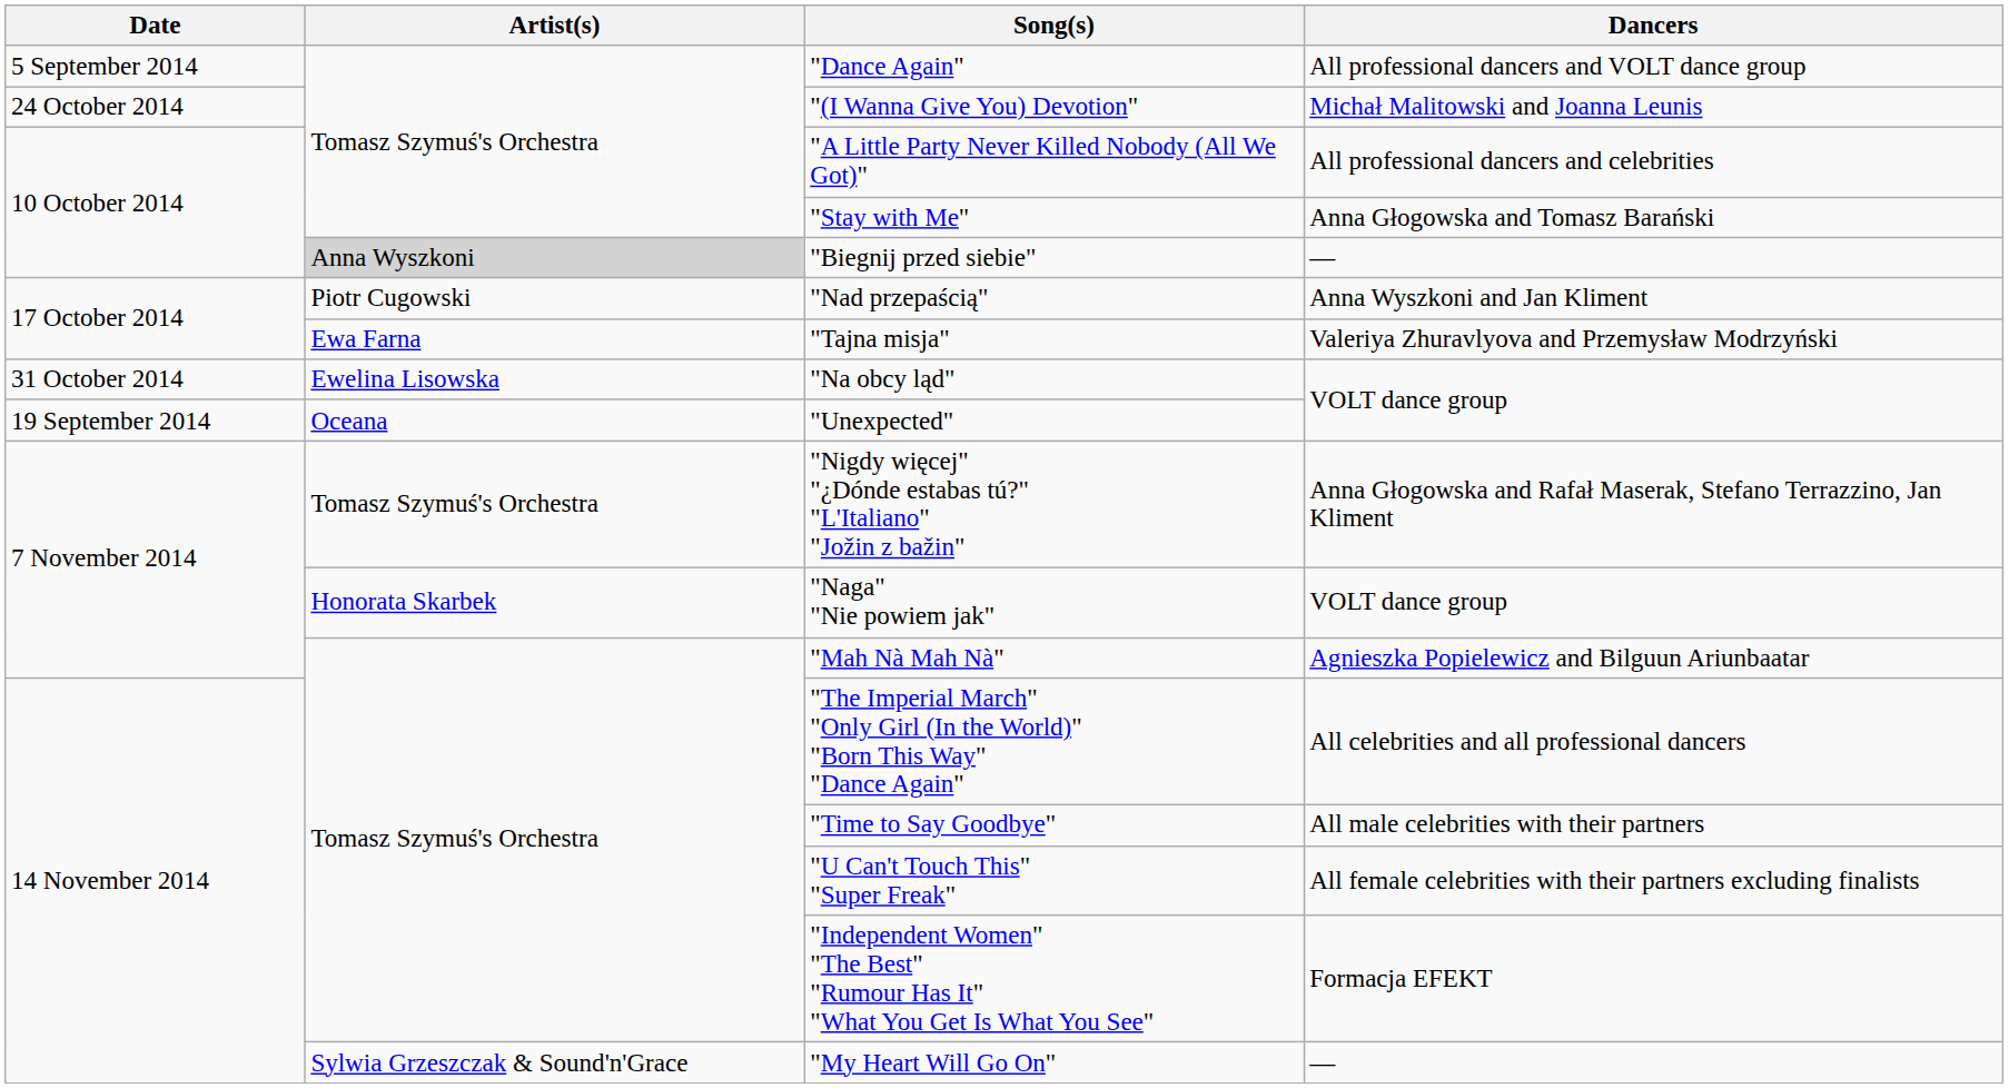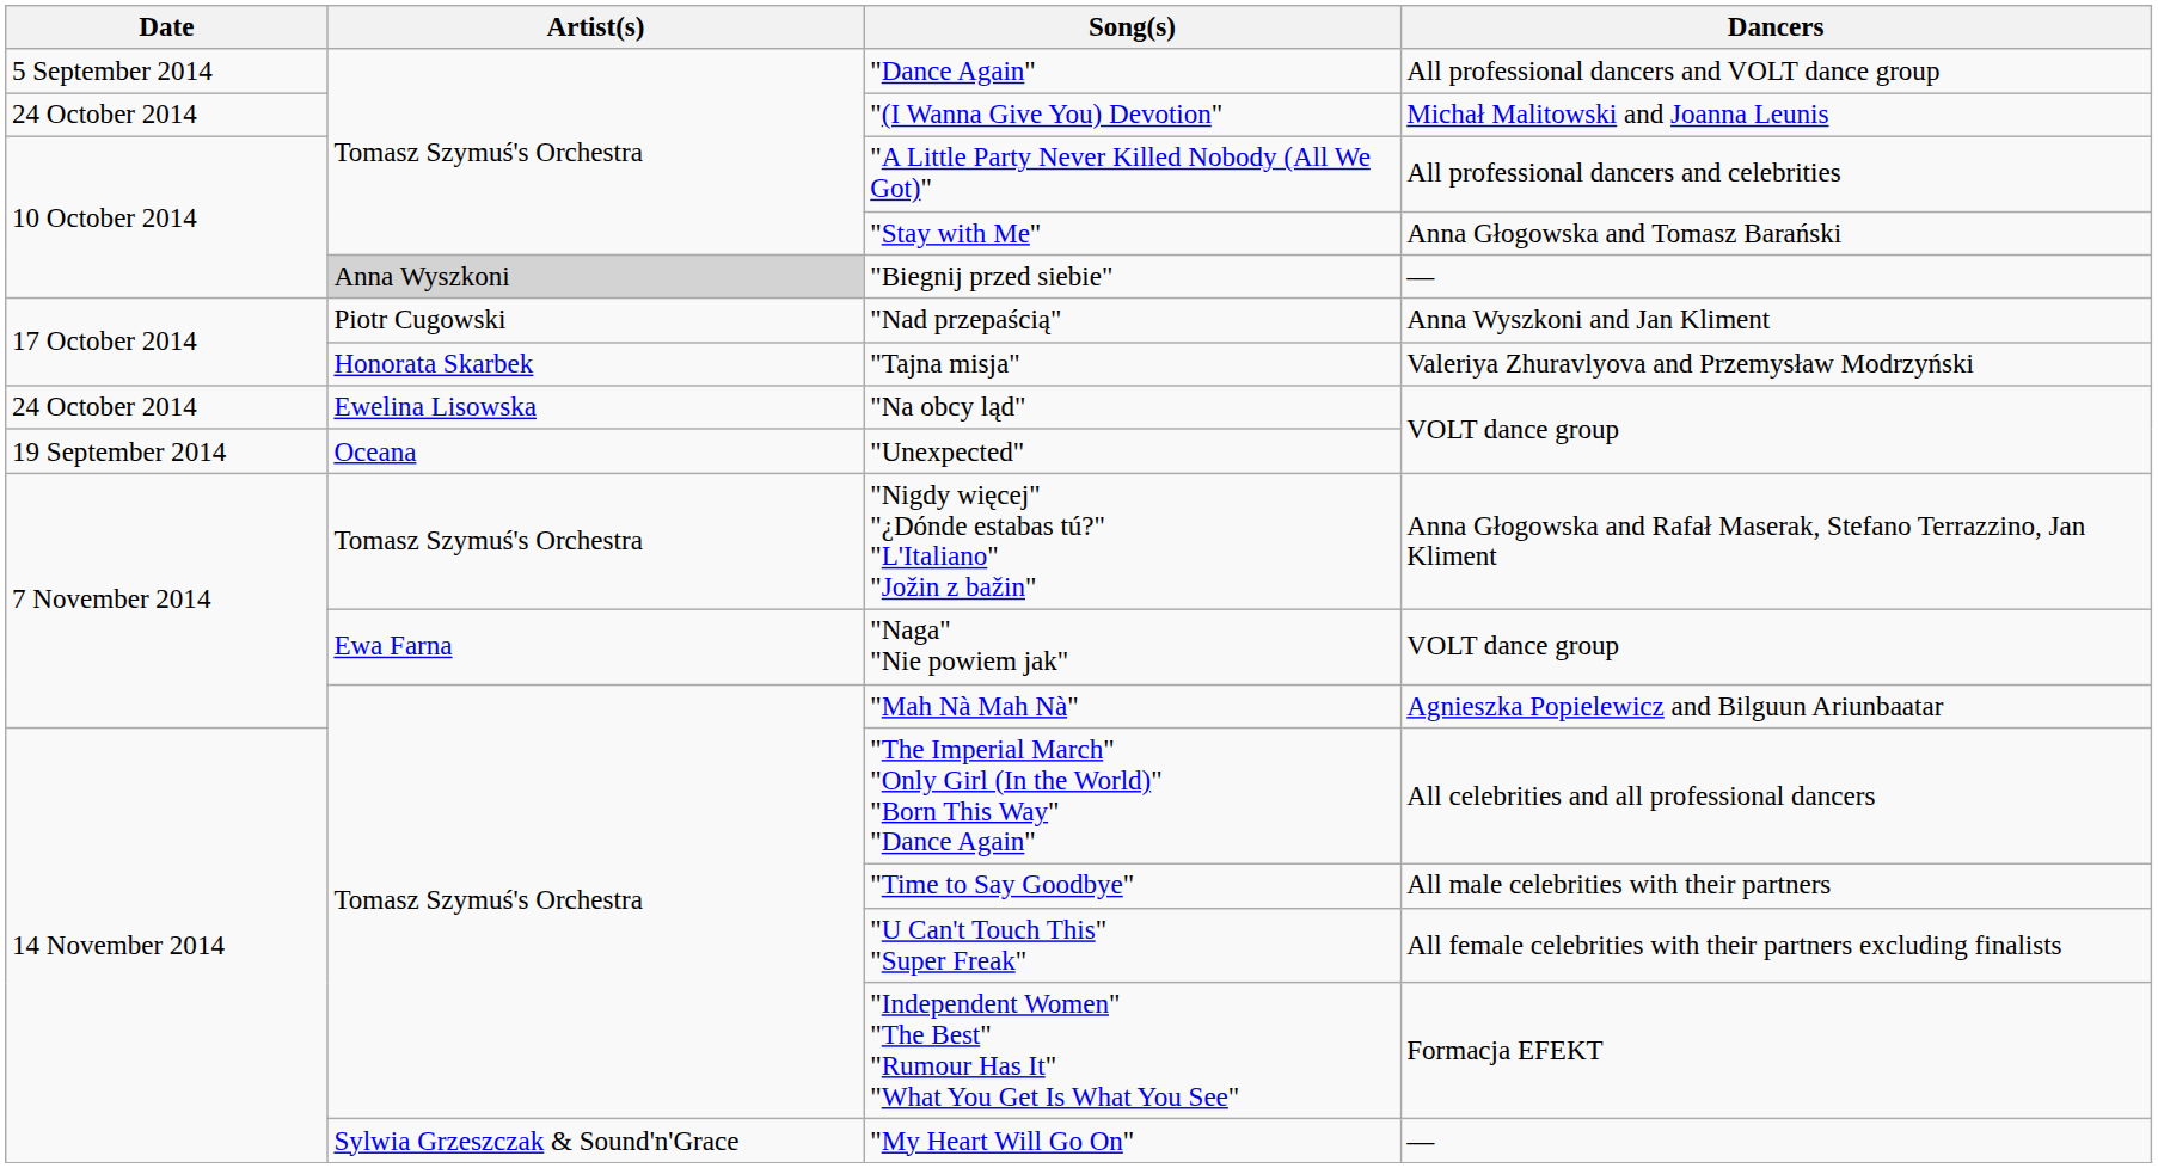"Tajna misja" | Artist(s): Ewa Farna -> Honorata Skarbek
"Na obcy ląd" | Date: 31 October 2014 -> 24 October 2014
"Naga" "Nie powiem jak" | Artist(s): Honorata Skarbek -> Ewa Farna
